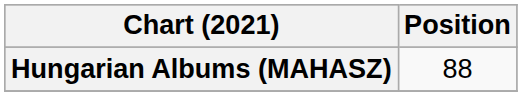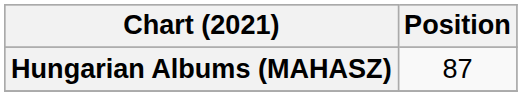Hungarian Albums (MAHASZ) | Position: 88 -> 87
